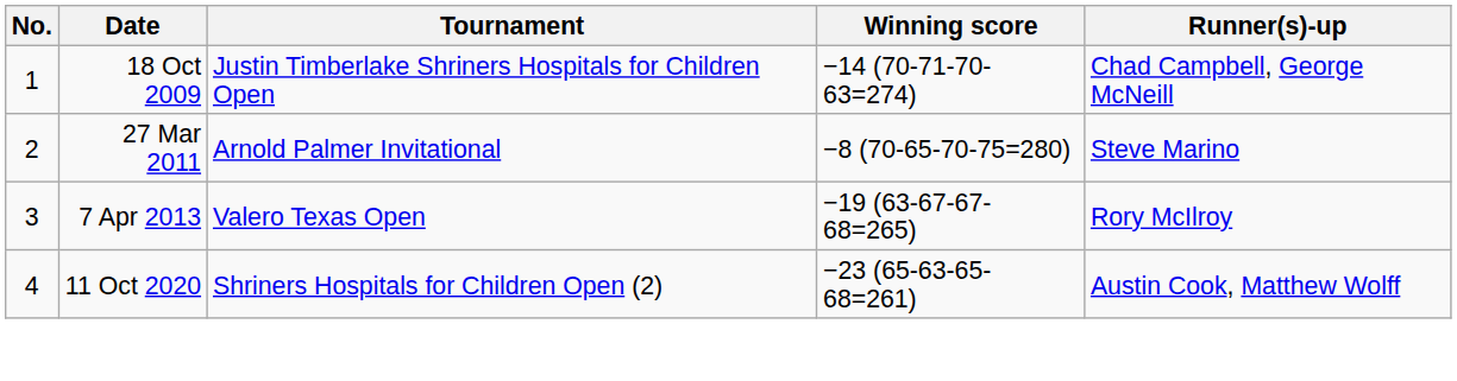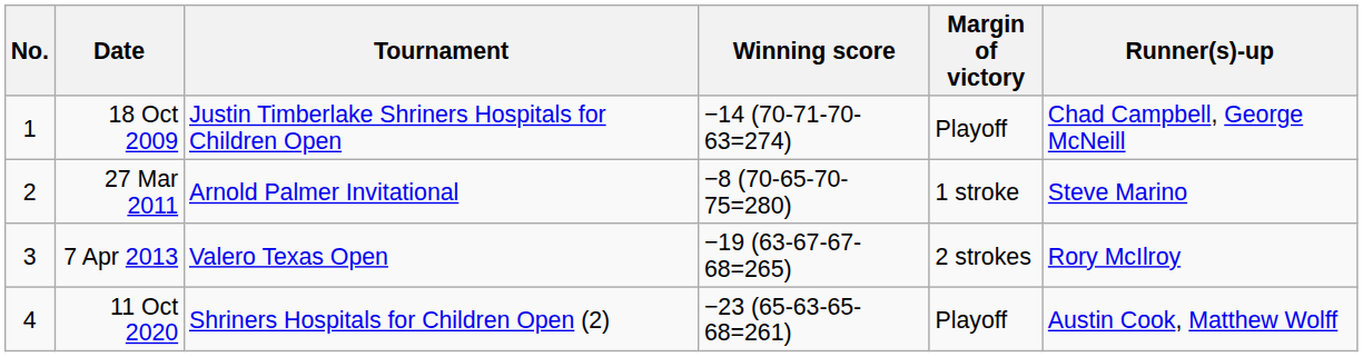+ column: Margin of victory | Playoff | 1 stroke | 2 strokes | Playoff
